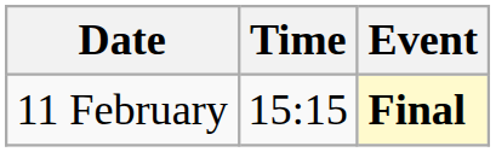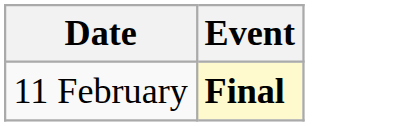- column: Time | 15:15
